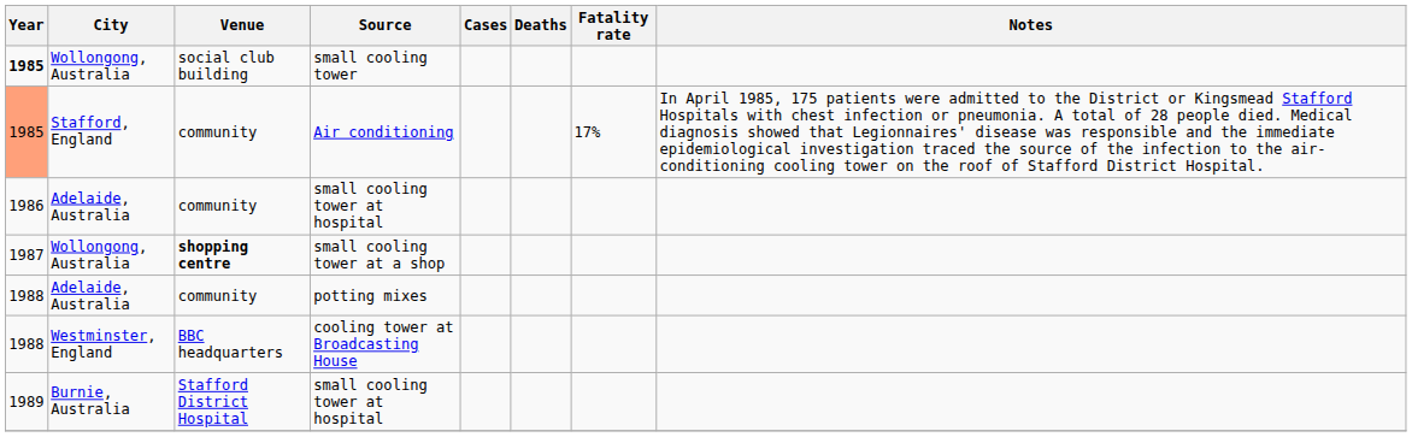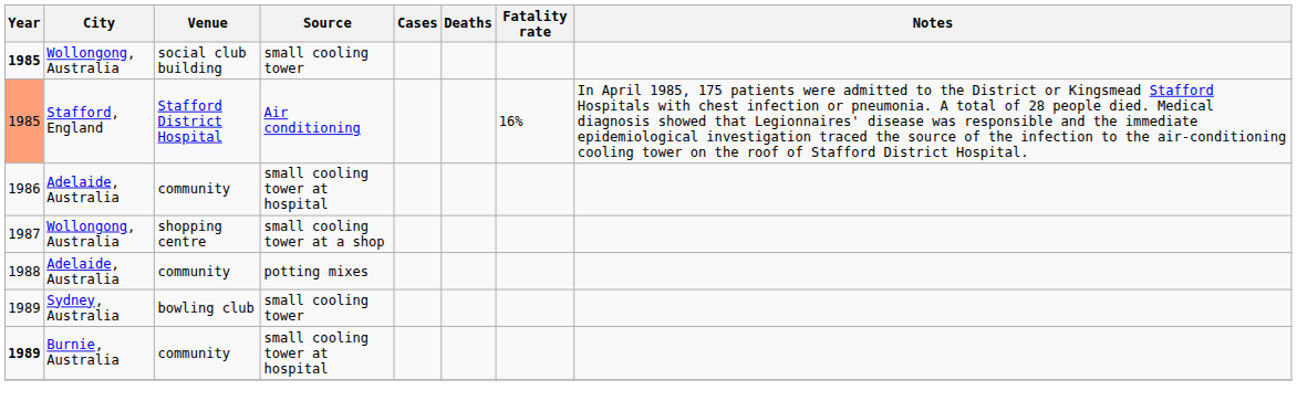Stafford, England | Venue: community -> Stafford District Hospital
Stafford, England | Fatality rate: 17% -> 16%
Wollongong, Australia / small cooling tower at a shop | Venue: bold -> normal
- row: 1988 | Westminster, England | BBC headquarters | cooling tower at Broadcasting House
+ row: 1989 | Sydney, Australia | bowling club | small cooling tower
Burnie, Australia | Year: normal -> bold
Burnie, Australia | Venue: Stafford District Hospital -> community
